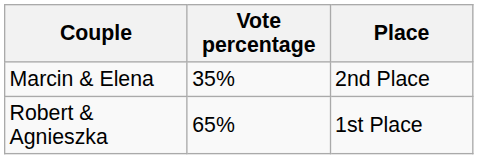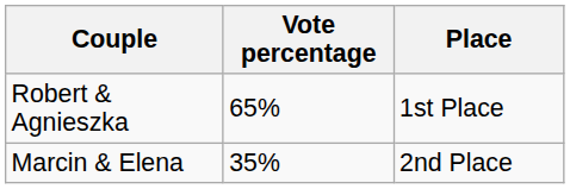rows swapped: Robert & Agnieszka <-> Marcin & Elena
